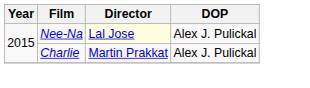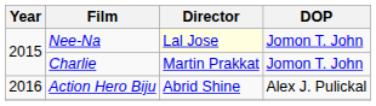Nee-Na | DOP: Alex J. Pulickal -> Jomon T. John
Charlie | DOP: Alex J. Pulickal -> Jomon T. John
+ row: 2016 | Action Hero Biju | Abrid Shine | Alex J. Pulickal
